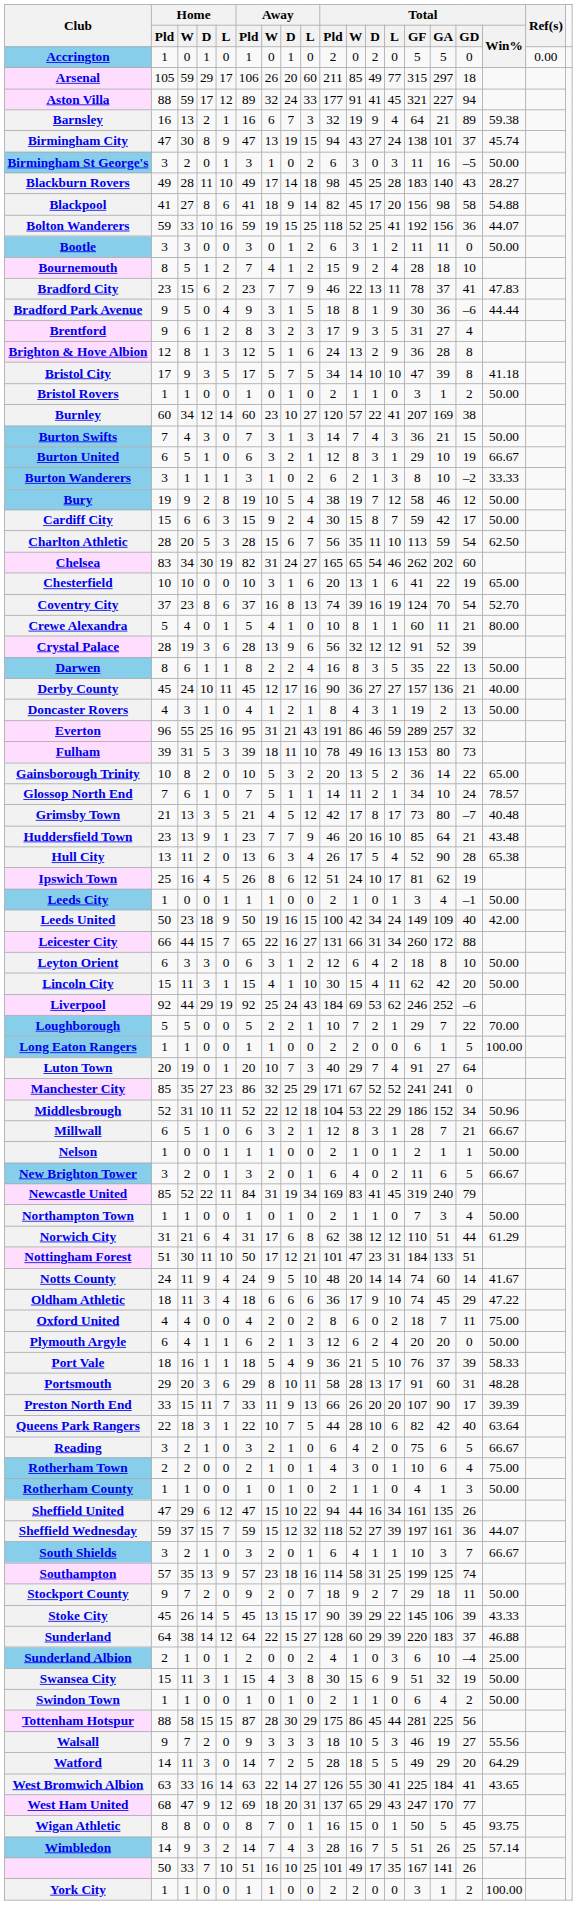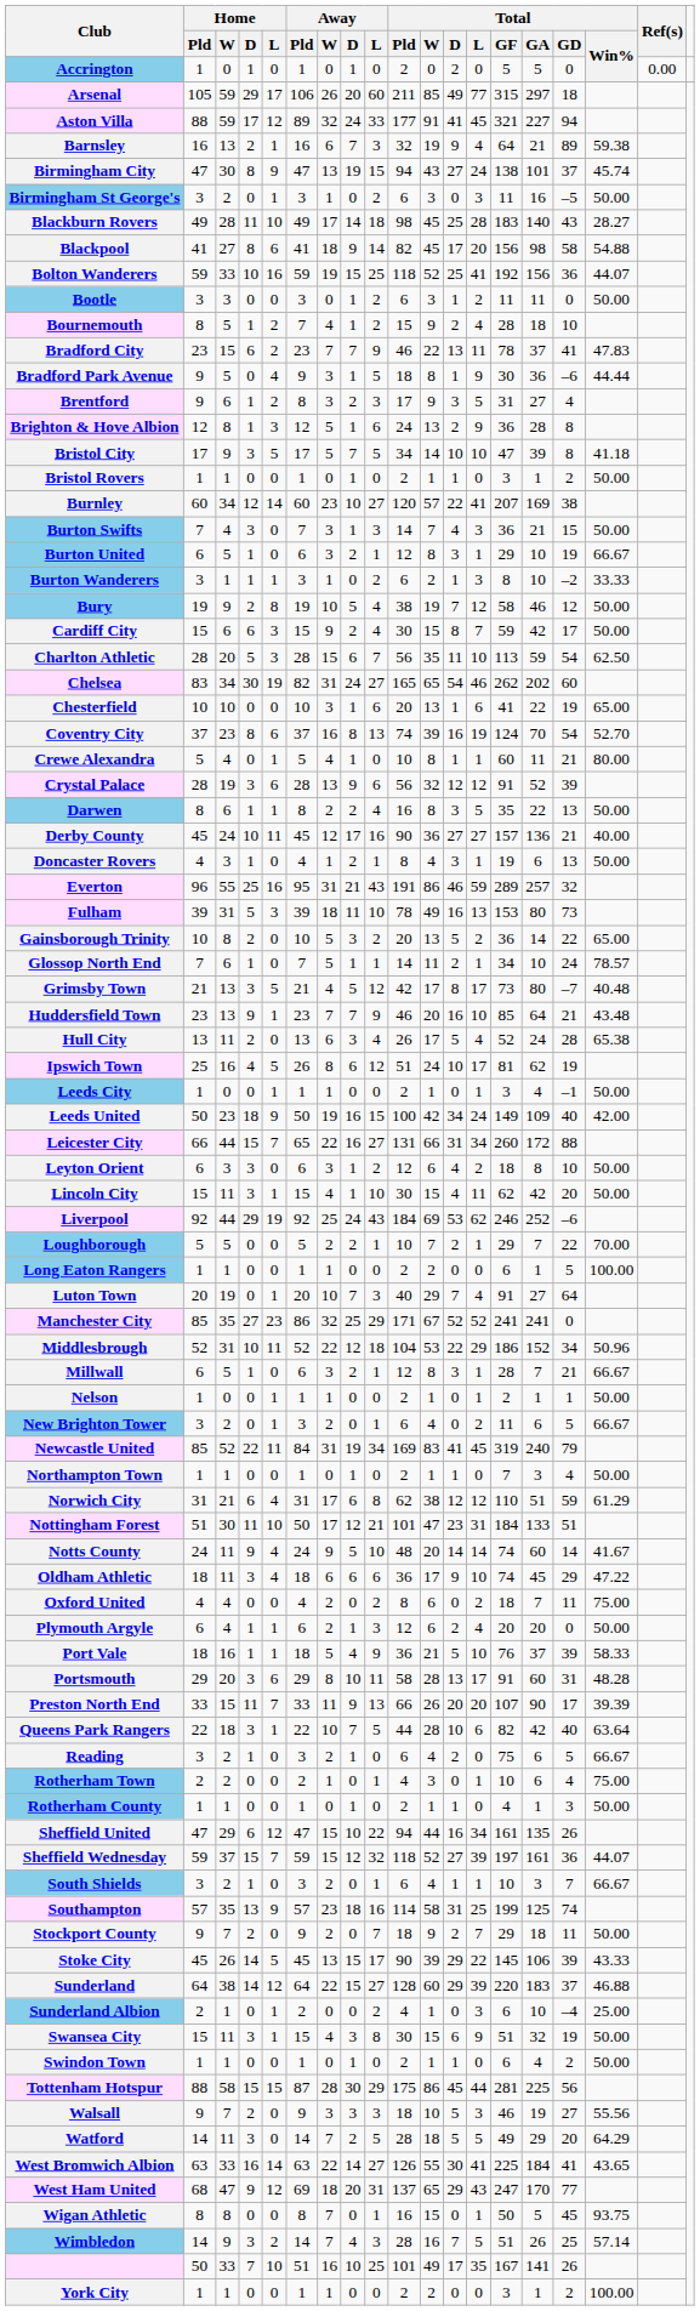Doncaster Rovers | Total / GA: 2 -> 6
Hull City | Total / GA: 90 -> 24
Norwich City | Total / GD: 44 -> 59
